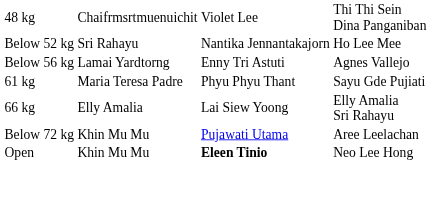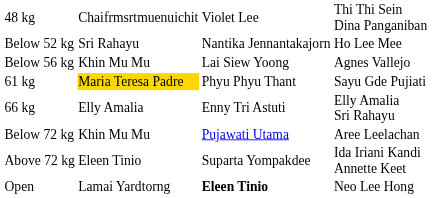Below 56 kg | column 2: Lamai Yardtorng -> Khin Mu Mu
Below 56 kg | column 3: Enny Tri Astuti -> Lai Siew Yoong
61 kg | column 2: no background -> gold background
66 kg | column 3: Lai Siew Yoong -> Enny Tri Astuti
+ row: Above 72 kg | Eleen Tinio | Suparta Yompakdee | Ida Iriani Kandi Annette Keet
Open | column 2: Khin Mu Mu -> Lamai Yardtorng
